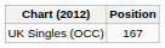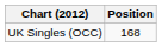UK Singles (OCC) | Position: 167 -> 168
